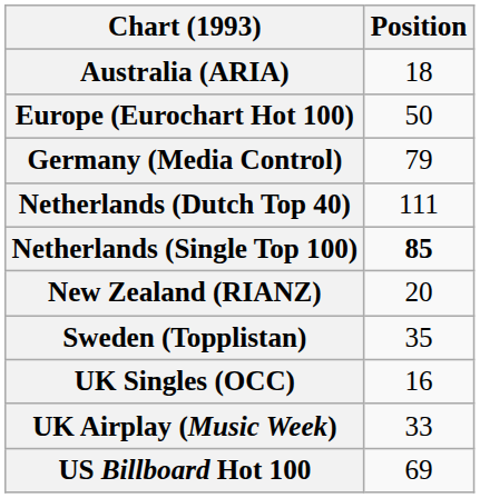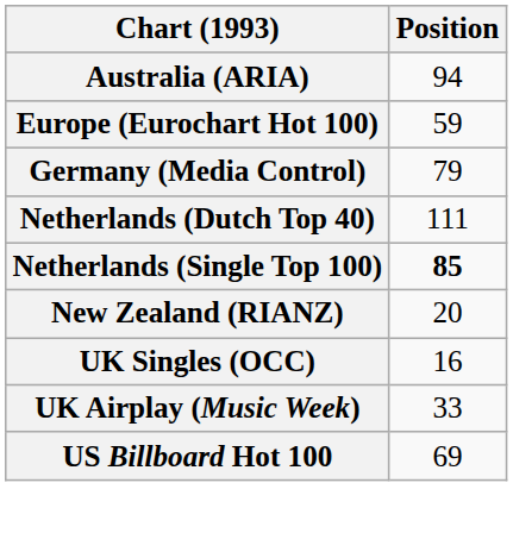Australia (ARIA) | Position: 18 -> 94
Europe (Eurochart Hot 100) | Position: 50 -> 59
- row: Sweden (Topplistan) | 35
